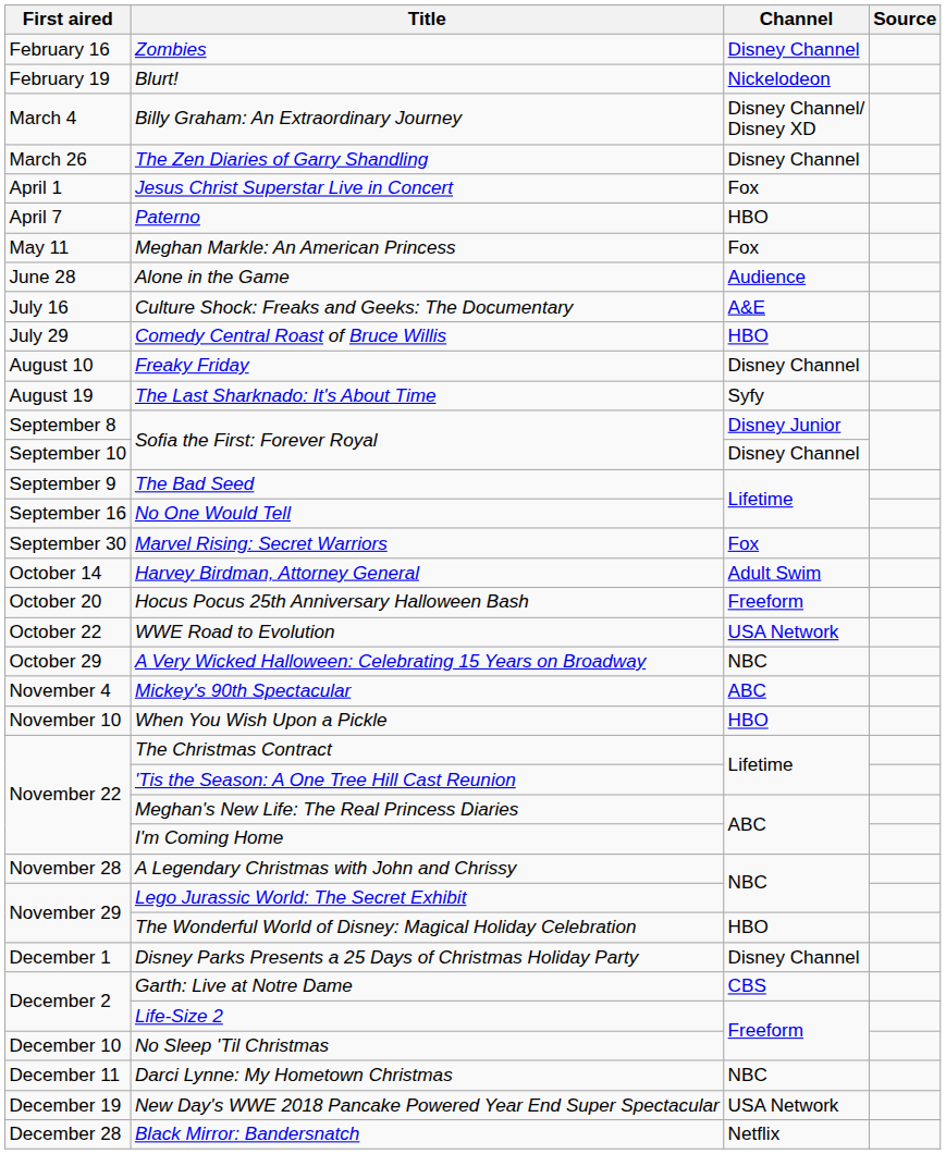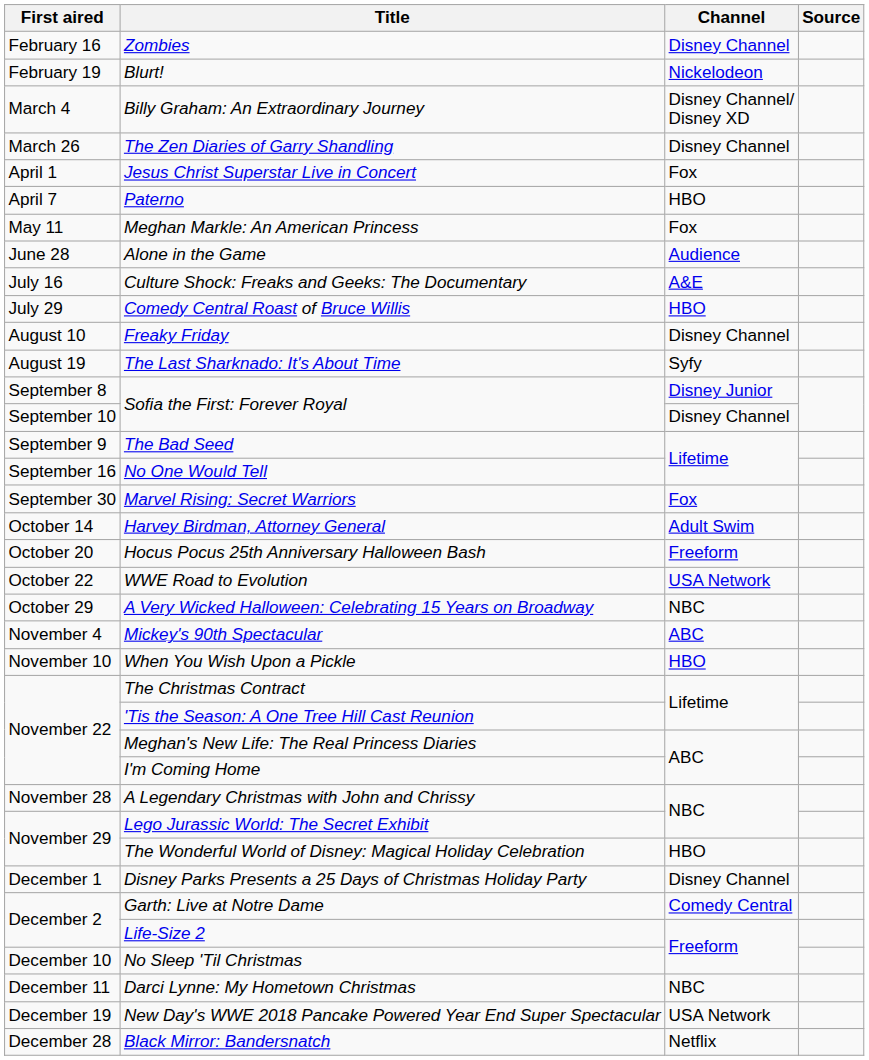Garth: Live at Notre Dame | Channel: CBS -> Comedy Central
